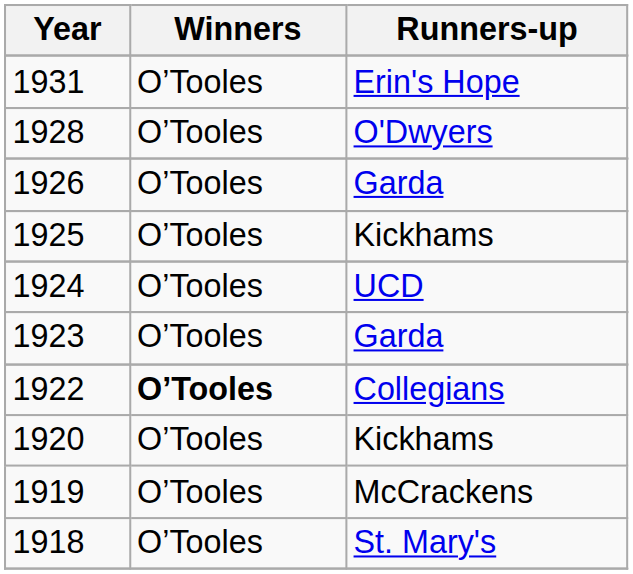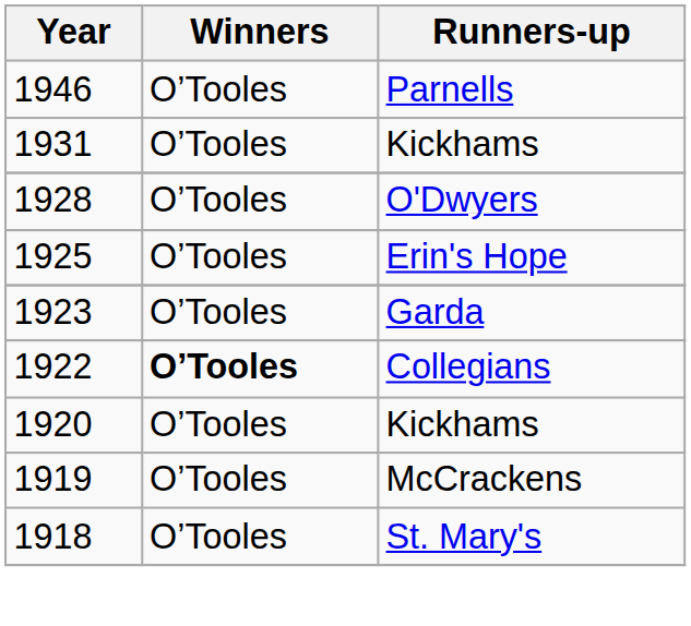+ row: 1946 | O’Tooles | Parnells
1931 | Runners-up: Erin's Hope -> Kickhams
- row: 1926 | O’Tooles | Garda
1925 | Runners-up: Kickhams -> Erin's Hope
- row: 1924 | O’Tooles | UCD
